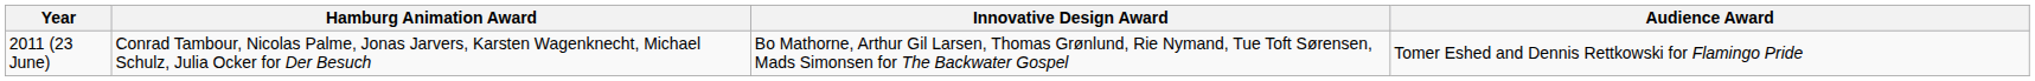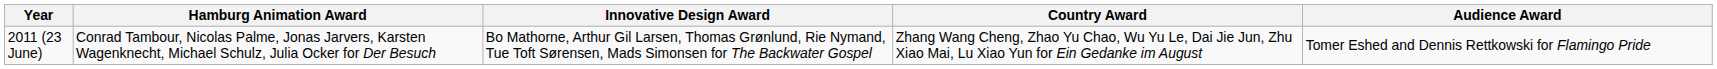+ column: Country Award | Zhang Wang Cheng, Zhao Yu Chao, Wu Yu Le, Dai Jie Jun, Zhu Xiao Mai, Lu Xiao Yun for Ein Gedanke im August
